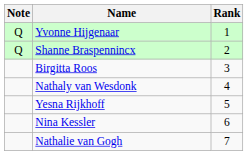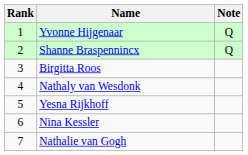columns swapped: Rank <-> Note
